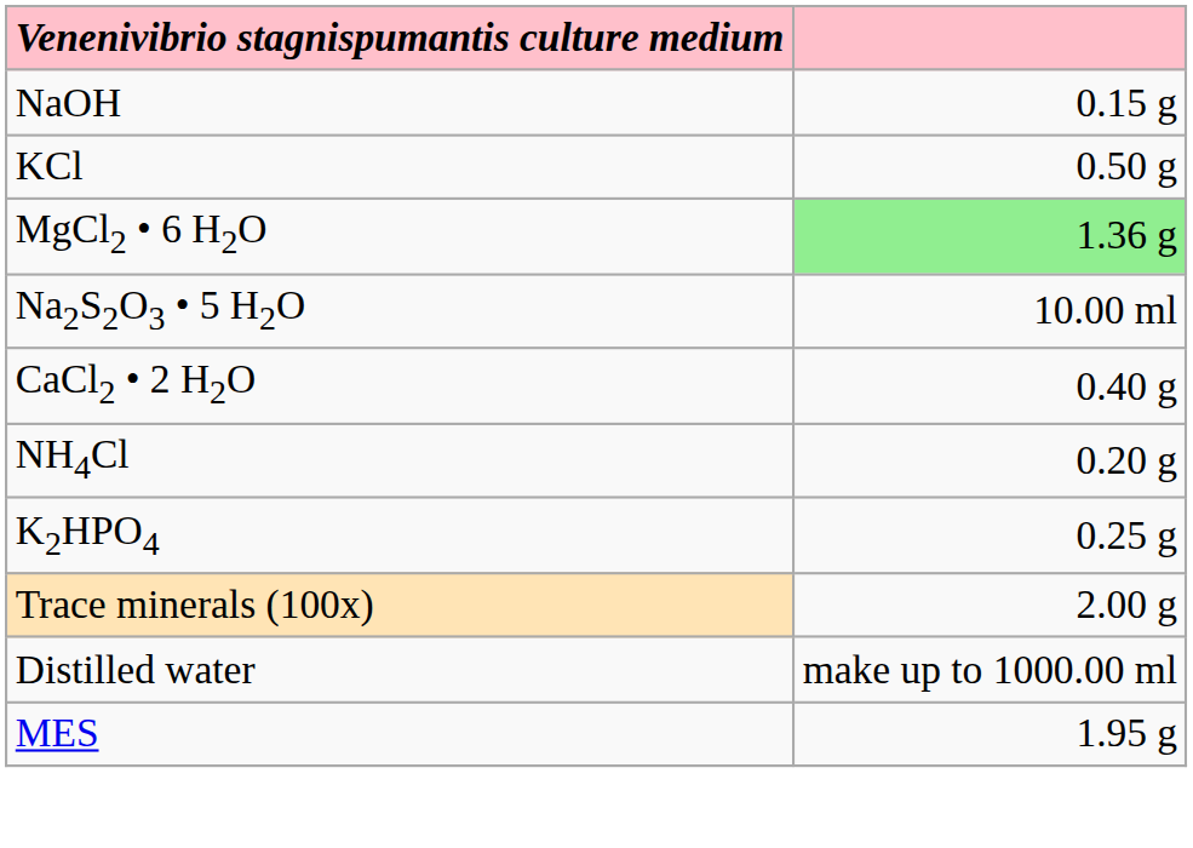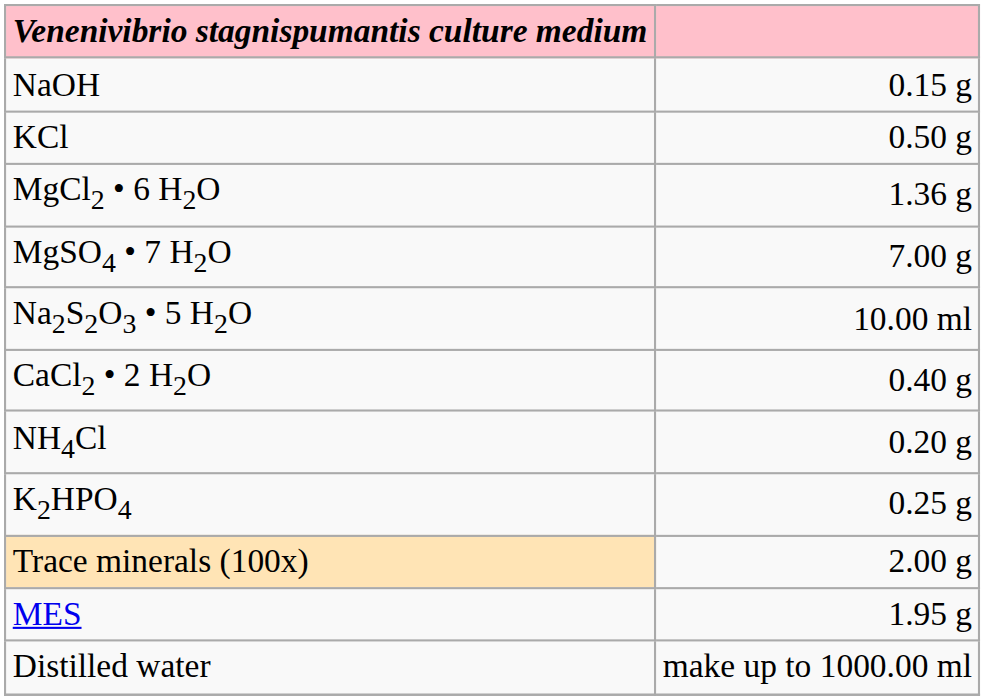MgCl2 • 6 H2O | column 2: lightgreen background -> no background
+ row: MgSO4 • 7 H2O | 7.00 g
rows swapped: MES <-> Distilled water
